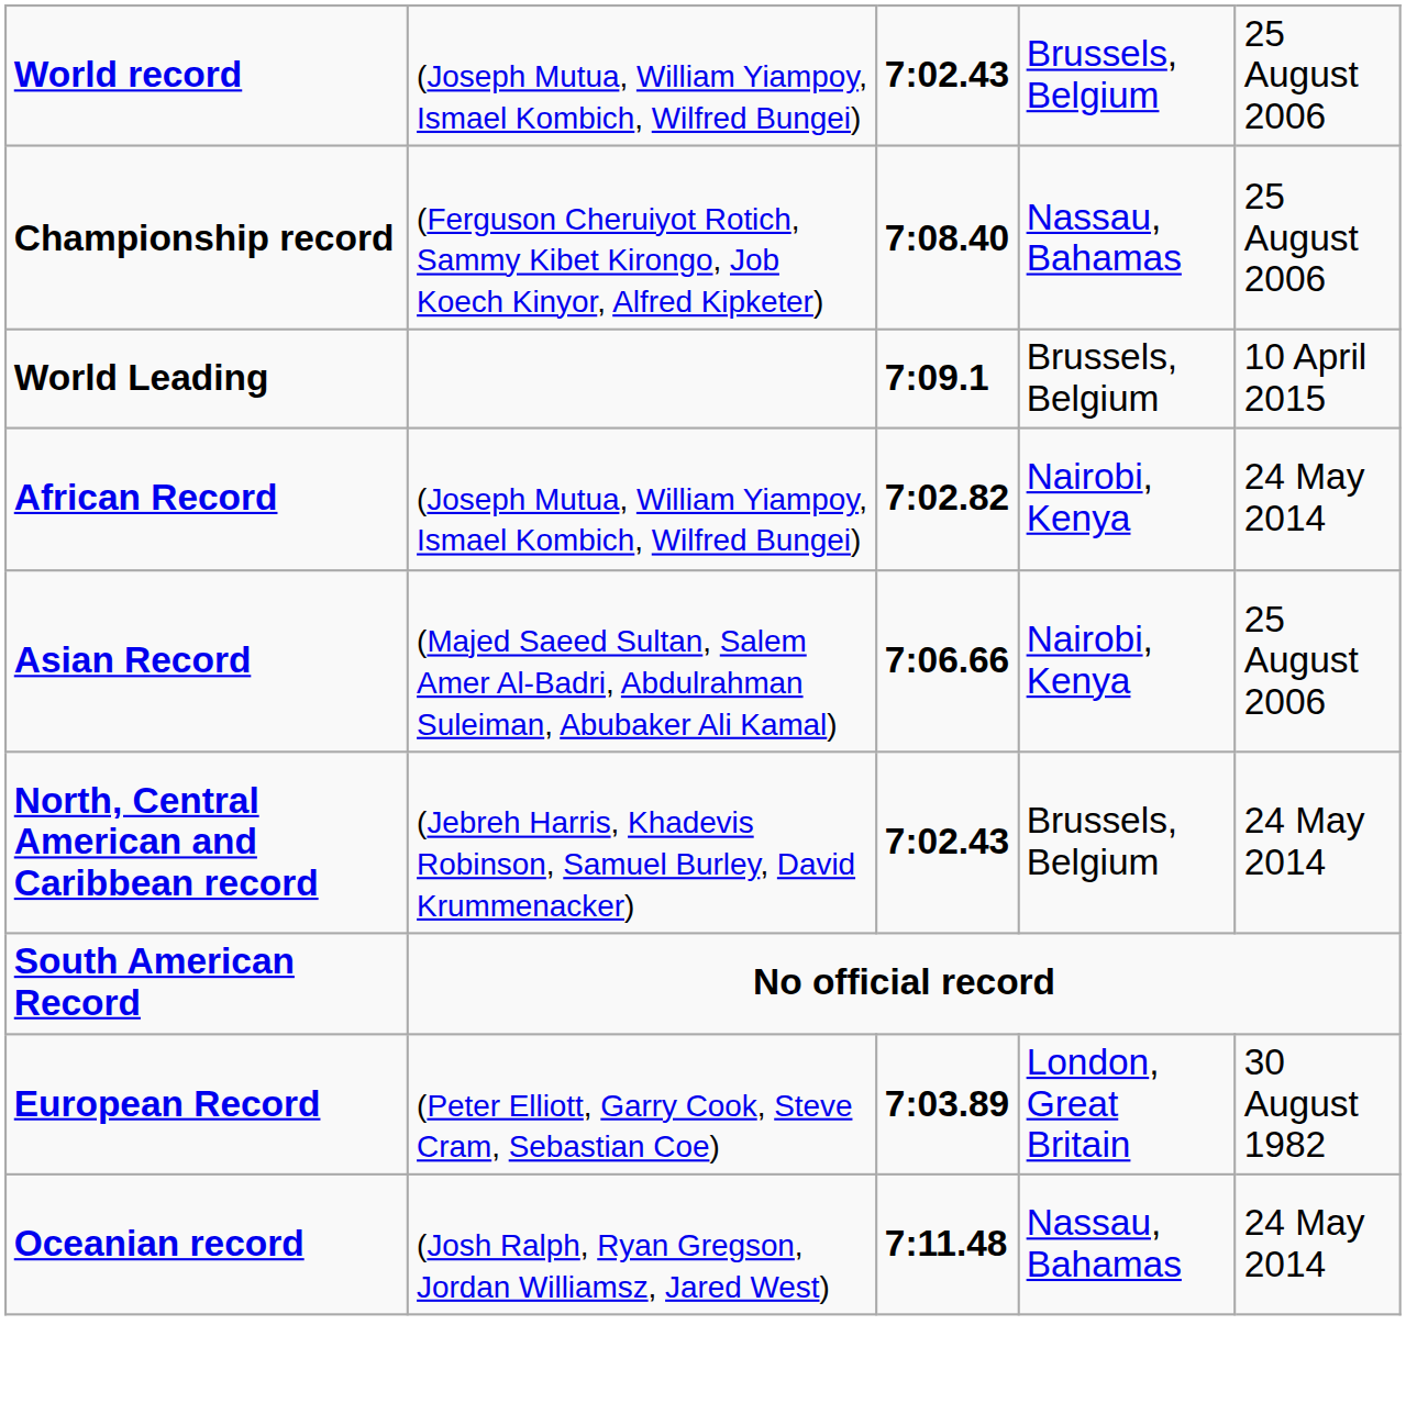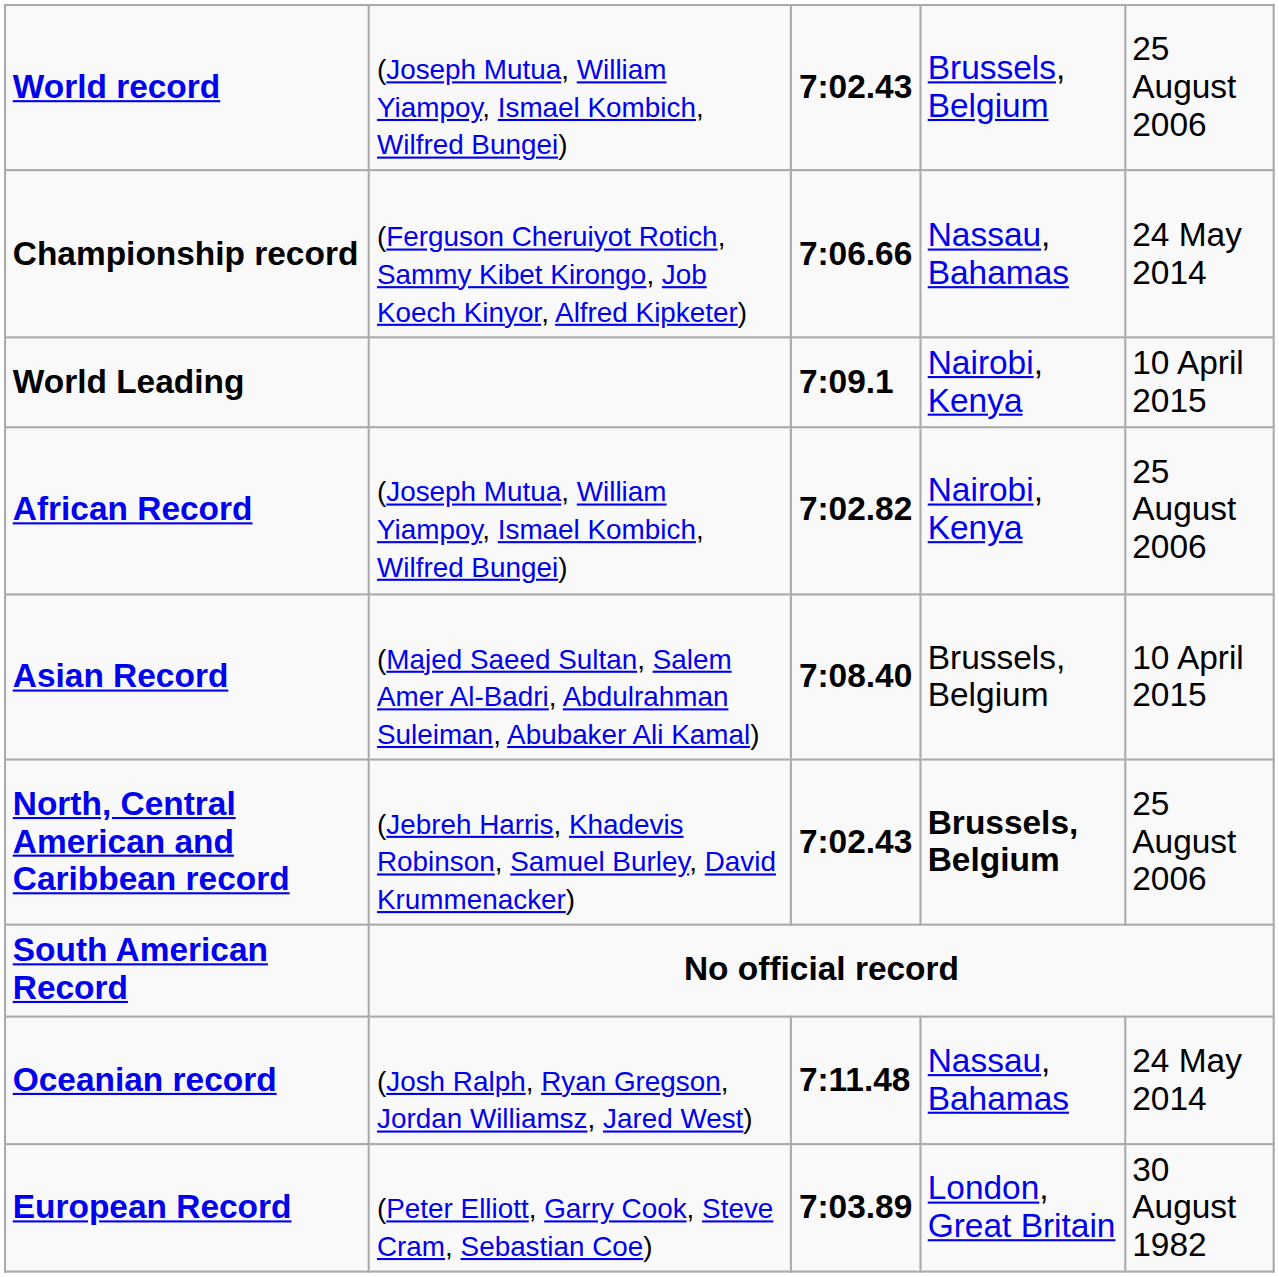Championship record | column 3: 7:08.40 -> 7:06.66
Championship record | column 5: 25 August 2006 -> 24 May 2014
World Leading | column 4: Brussels, Belgium -> Nairobi, Kenya
African Record | column 5: 24 May 2014 -> 25 August 2006
Asian Record | column 3: 7:06.66 -> 7:08.40
Asian Record | column 4: Nairobi, Kenya -> Brussels, Belgium
Asian Record | column 5: 25 August 2006 -> 10 April 2015
North, Central American and Caribbean record | column 4: normal -> bold
North, Central American and Caribbean record | column 5: 24 May 2014 -> 25 August 2006
rows swapped: European Record <-> Oceanian record
